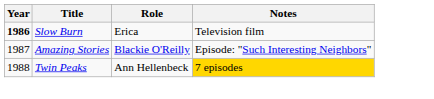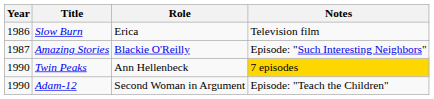Slow Burn | Year: bold -> normal
Twin Peaks | Year: 1988 -> 1990
+ row: 1990 | Adam-12 | Second Woman in Argument | Episode: "Teach the Children"
